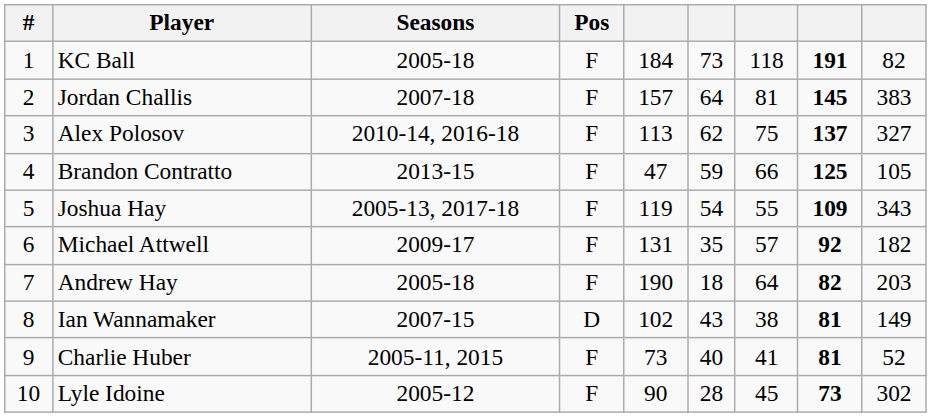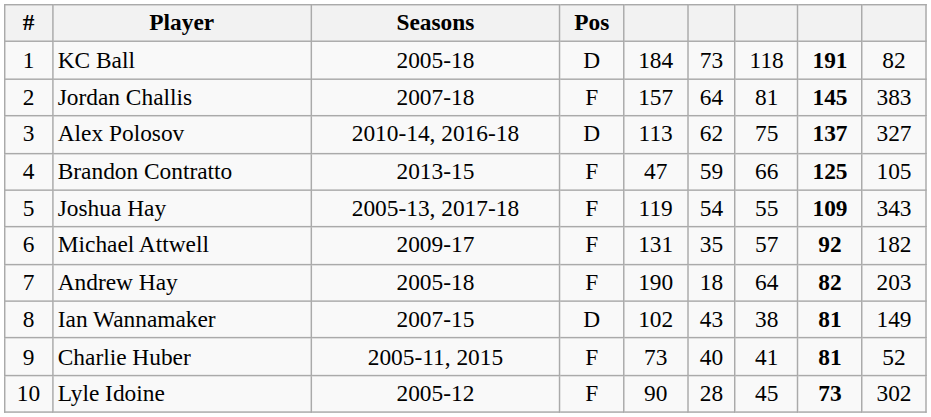KC Ball | Pos: F -> D
Alex Polosov | Pos: F -> D
